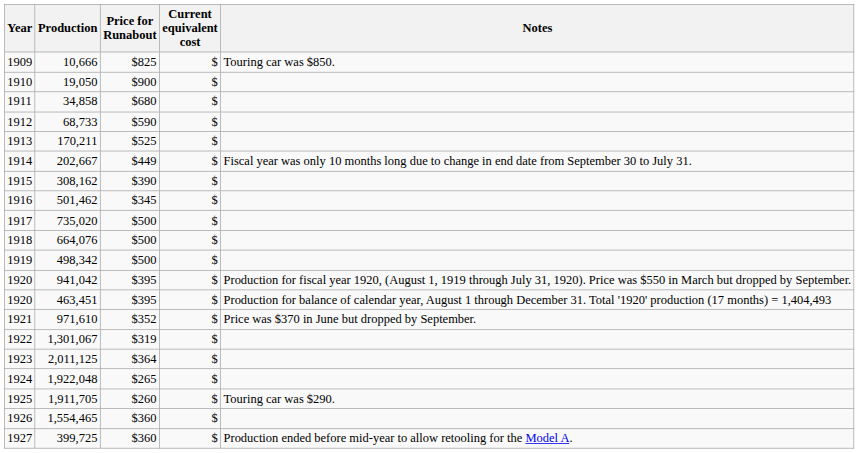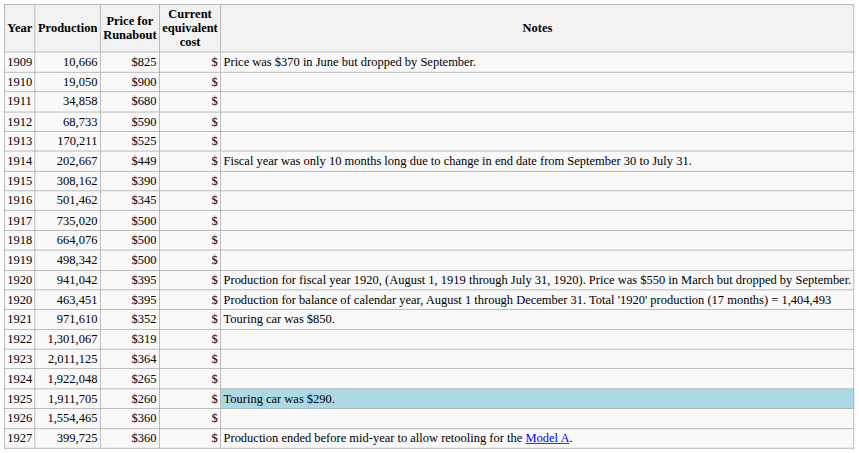10,666 | Notes: Touring car was $850. -> Price was $370 in June but dropped by September.
971,610 | Notes: Price was $370 in June but dropped by September. -> Touring car was $850.
1,911,705 | Notes: no background -> lightblue background
